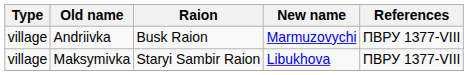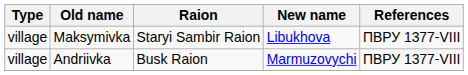rows swapped: Andriivka <-> Maksymivka
